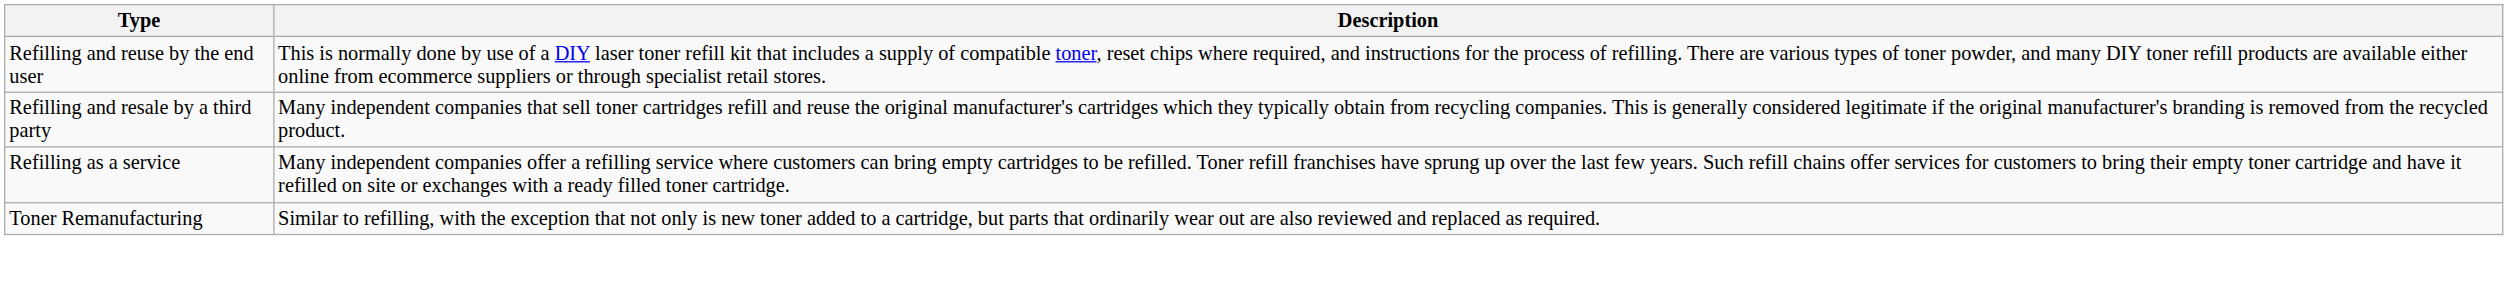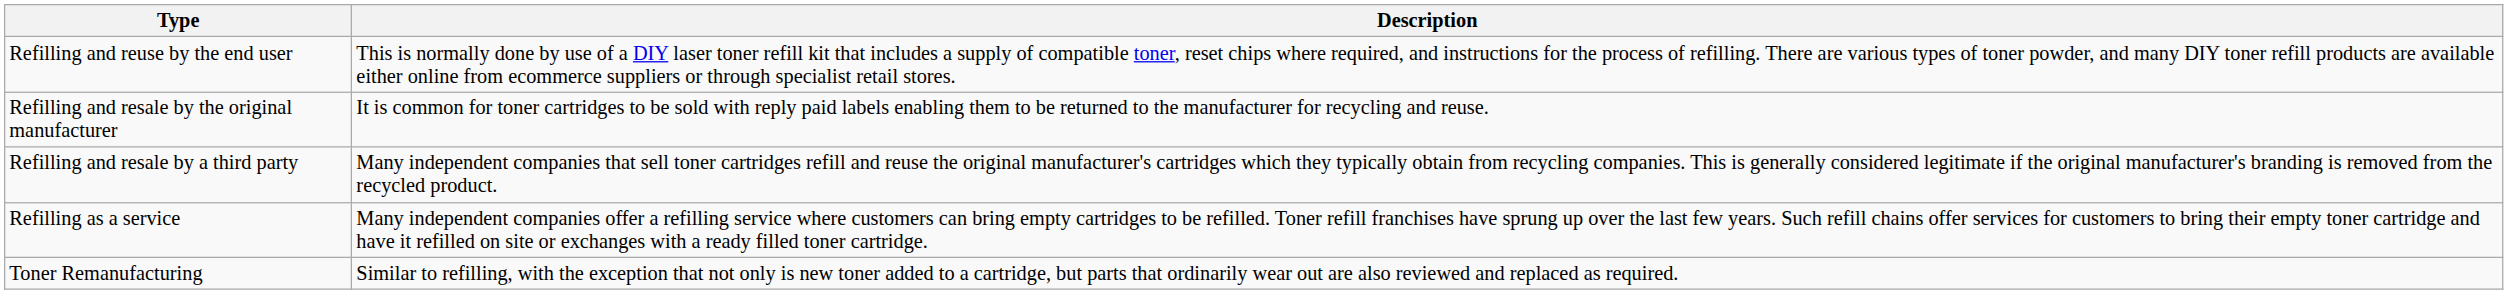+ row: Refilling and resale by the original manufacturer | It is common for toner cartridges to be sold with reply paid labels enabling them to be returned to the manufacturer for recycling and reuse.
